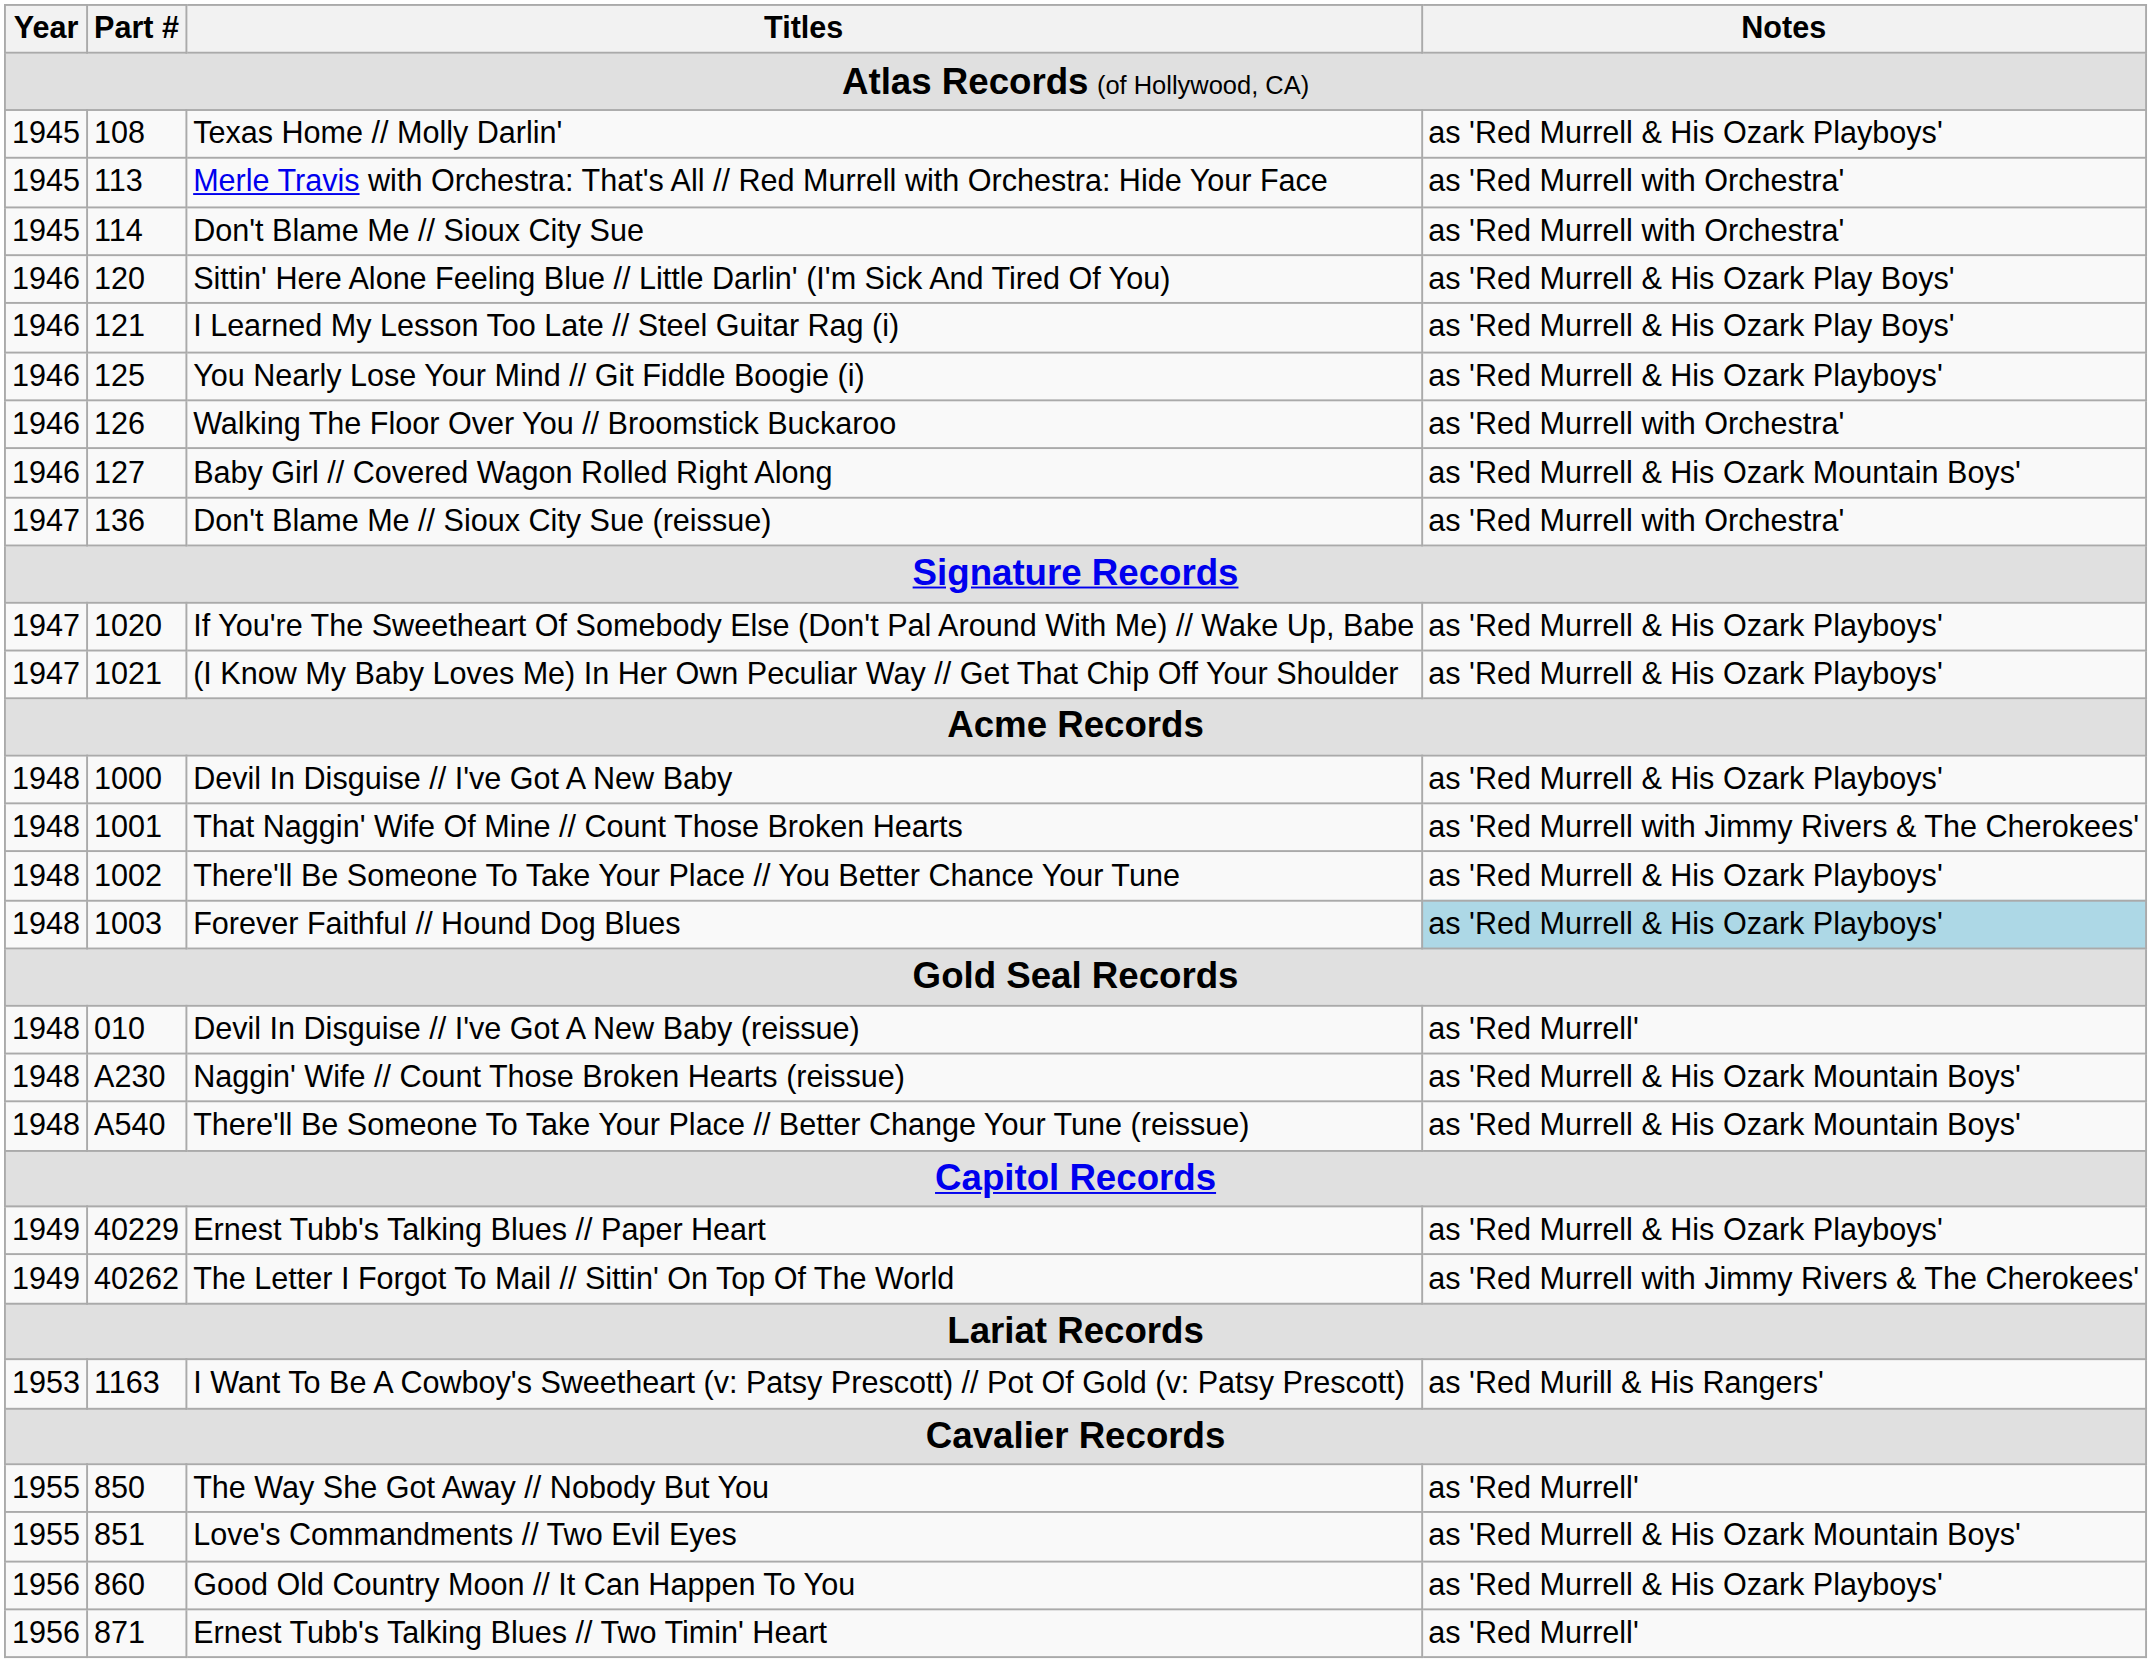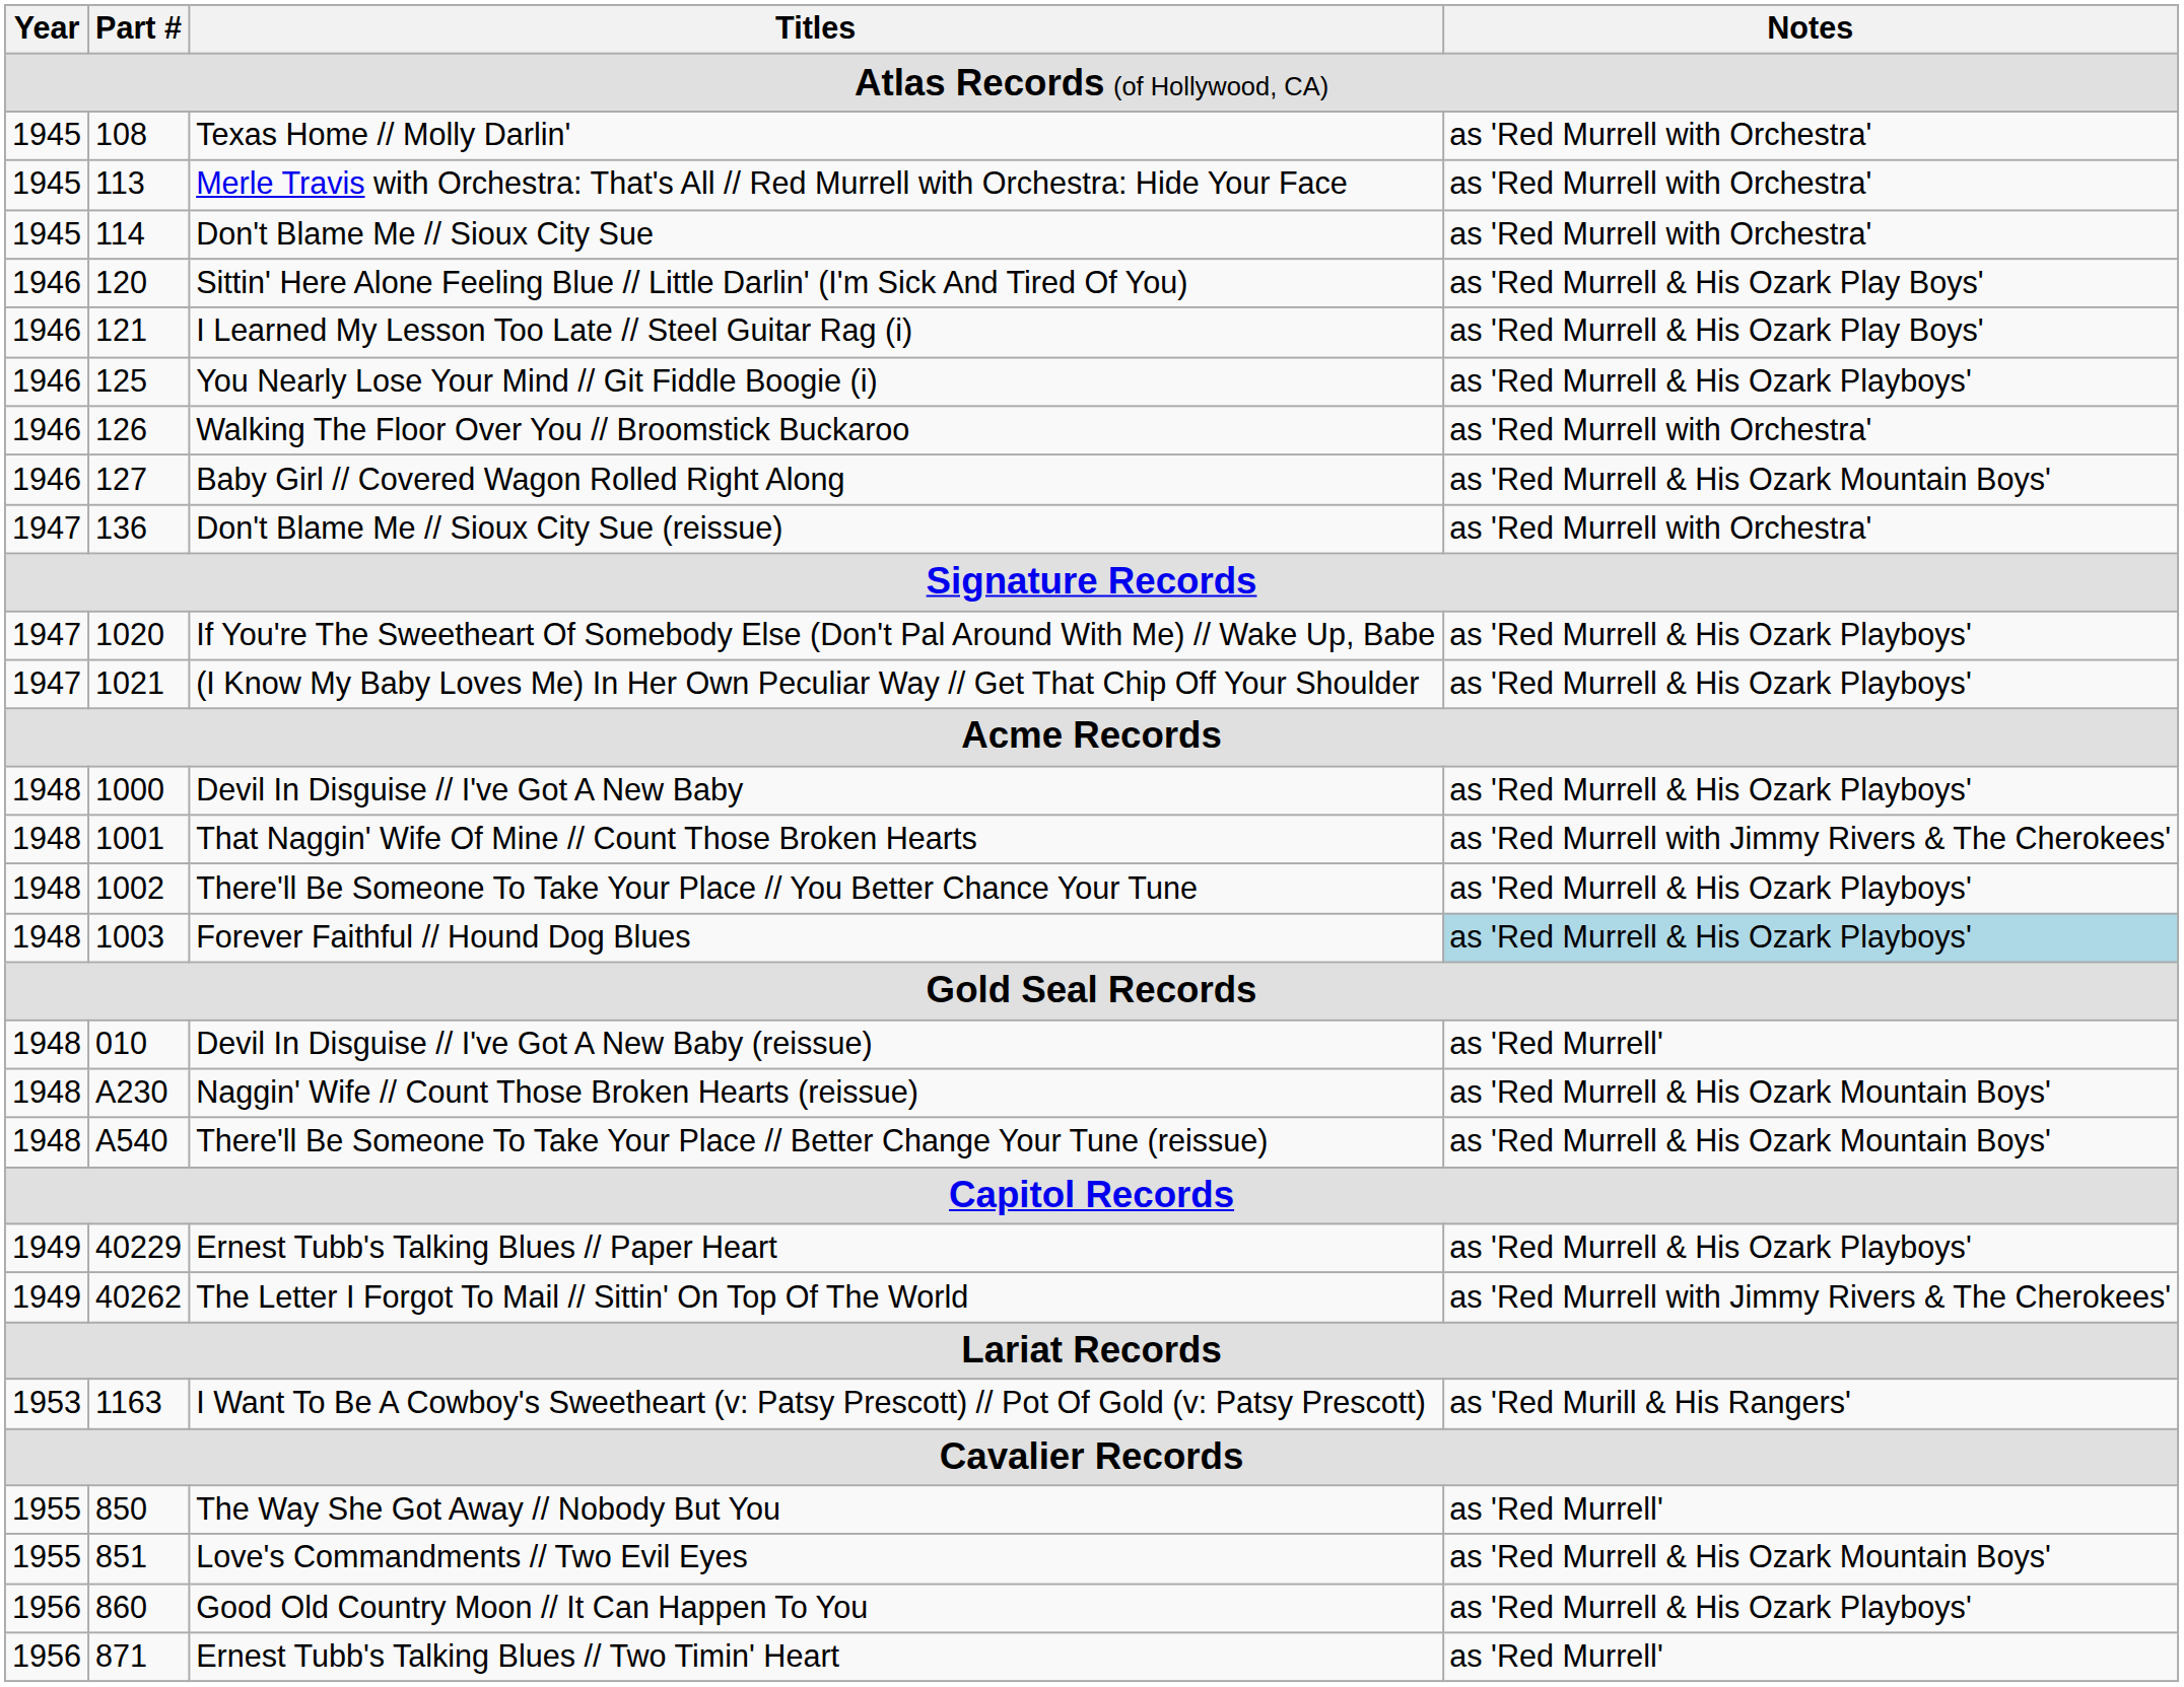Texas Home // Molly Darlin' | Notes: as 'Red Murrell & His Ozark Playboys' -> as 'Red Murrell with Orchestra'
